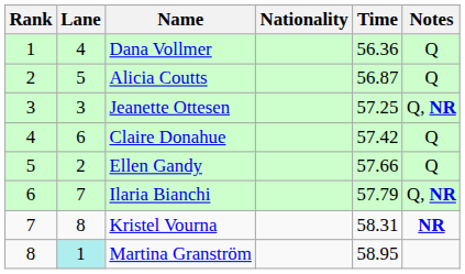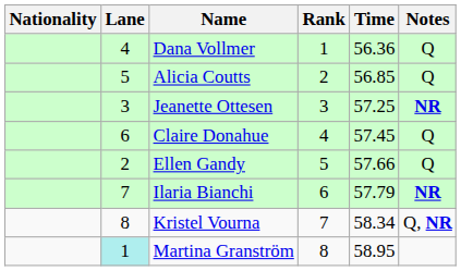columns swapped: Rank <-> Nationality
Alicia Coutts | Time: 56.87 -> 56.85
Jeanette Ottesen | Notes: Q, NR -> NR
Claire Donahue | Time: 57.42 -> 57.45
Ilaria Bianchi | Notes: Q, NR -> NR
Kristel Vourna | Time: 58.31 -> 58.34
Kristel Vourna | Notes: NR -> Q, NR
